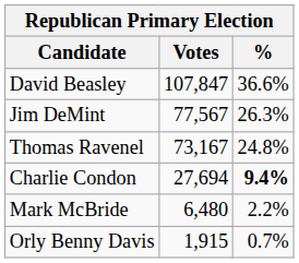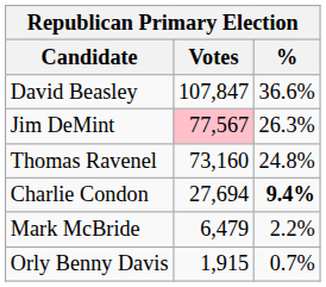Jim DeMint | Votes: no background -> pink background
Thomas Ravenel | Votes: 73,167 -> 73,160
Mark McBride | Votes: 6,480 -> 6,479
